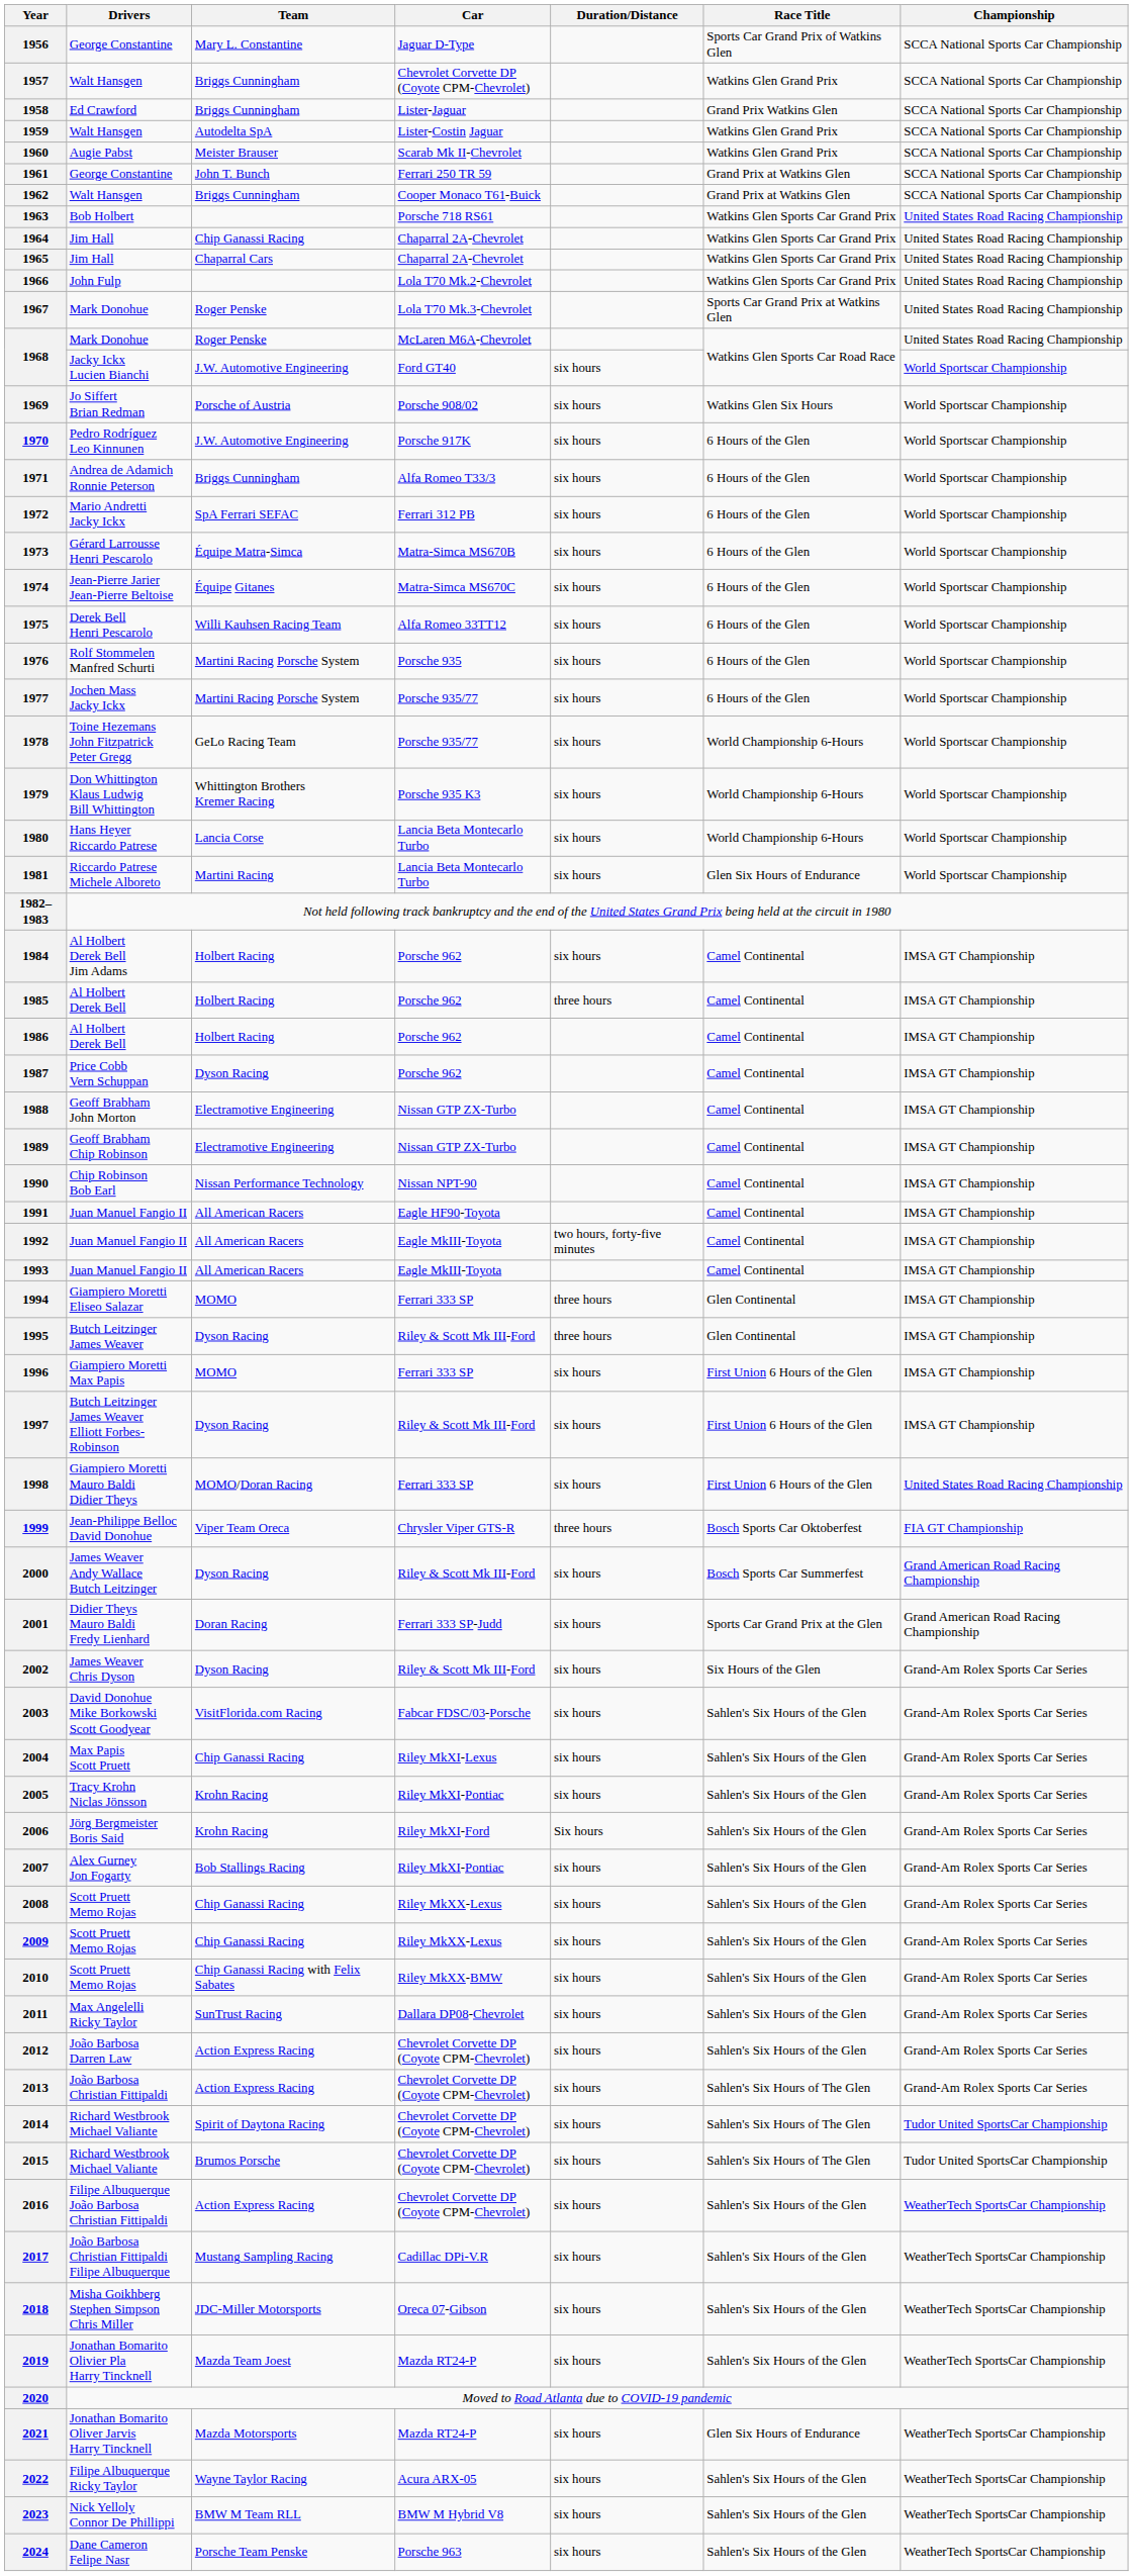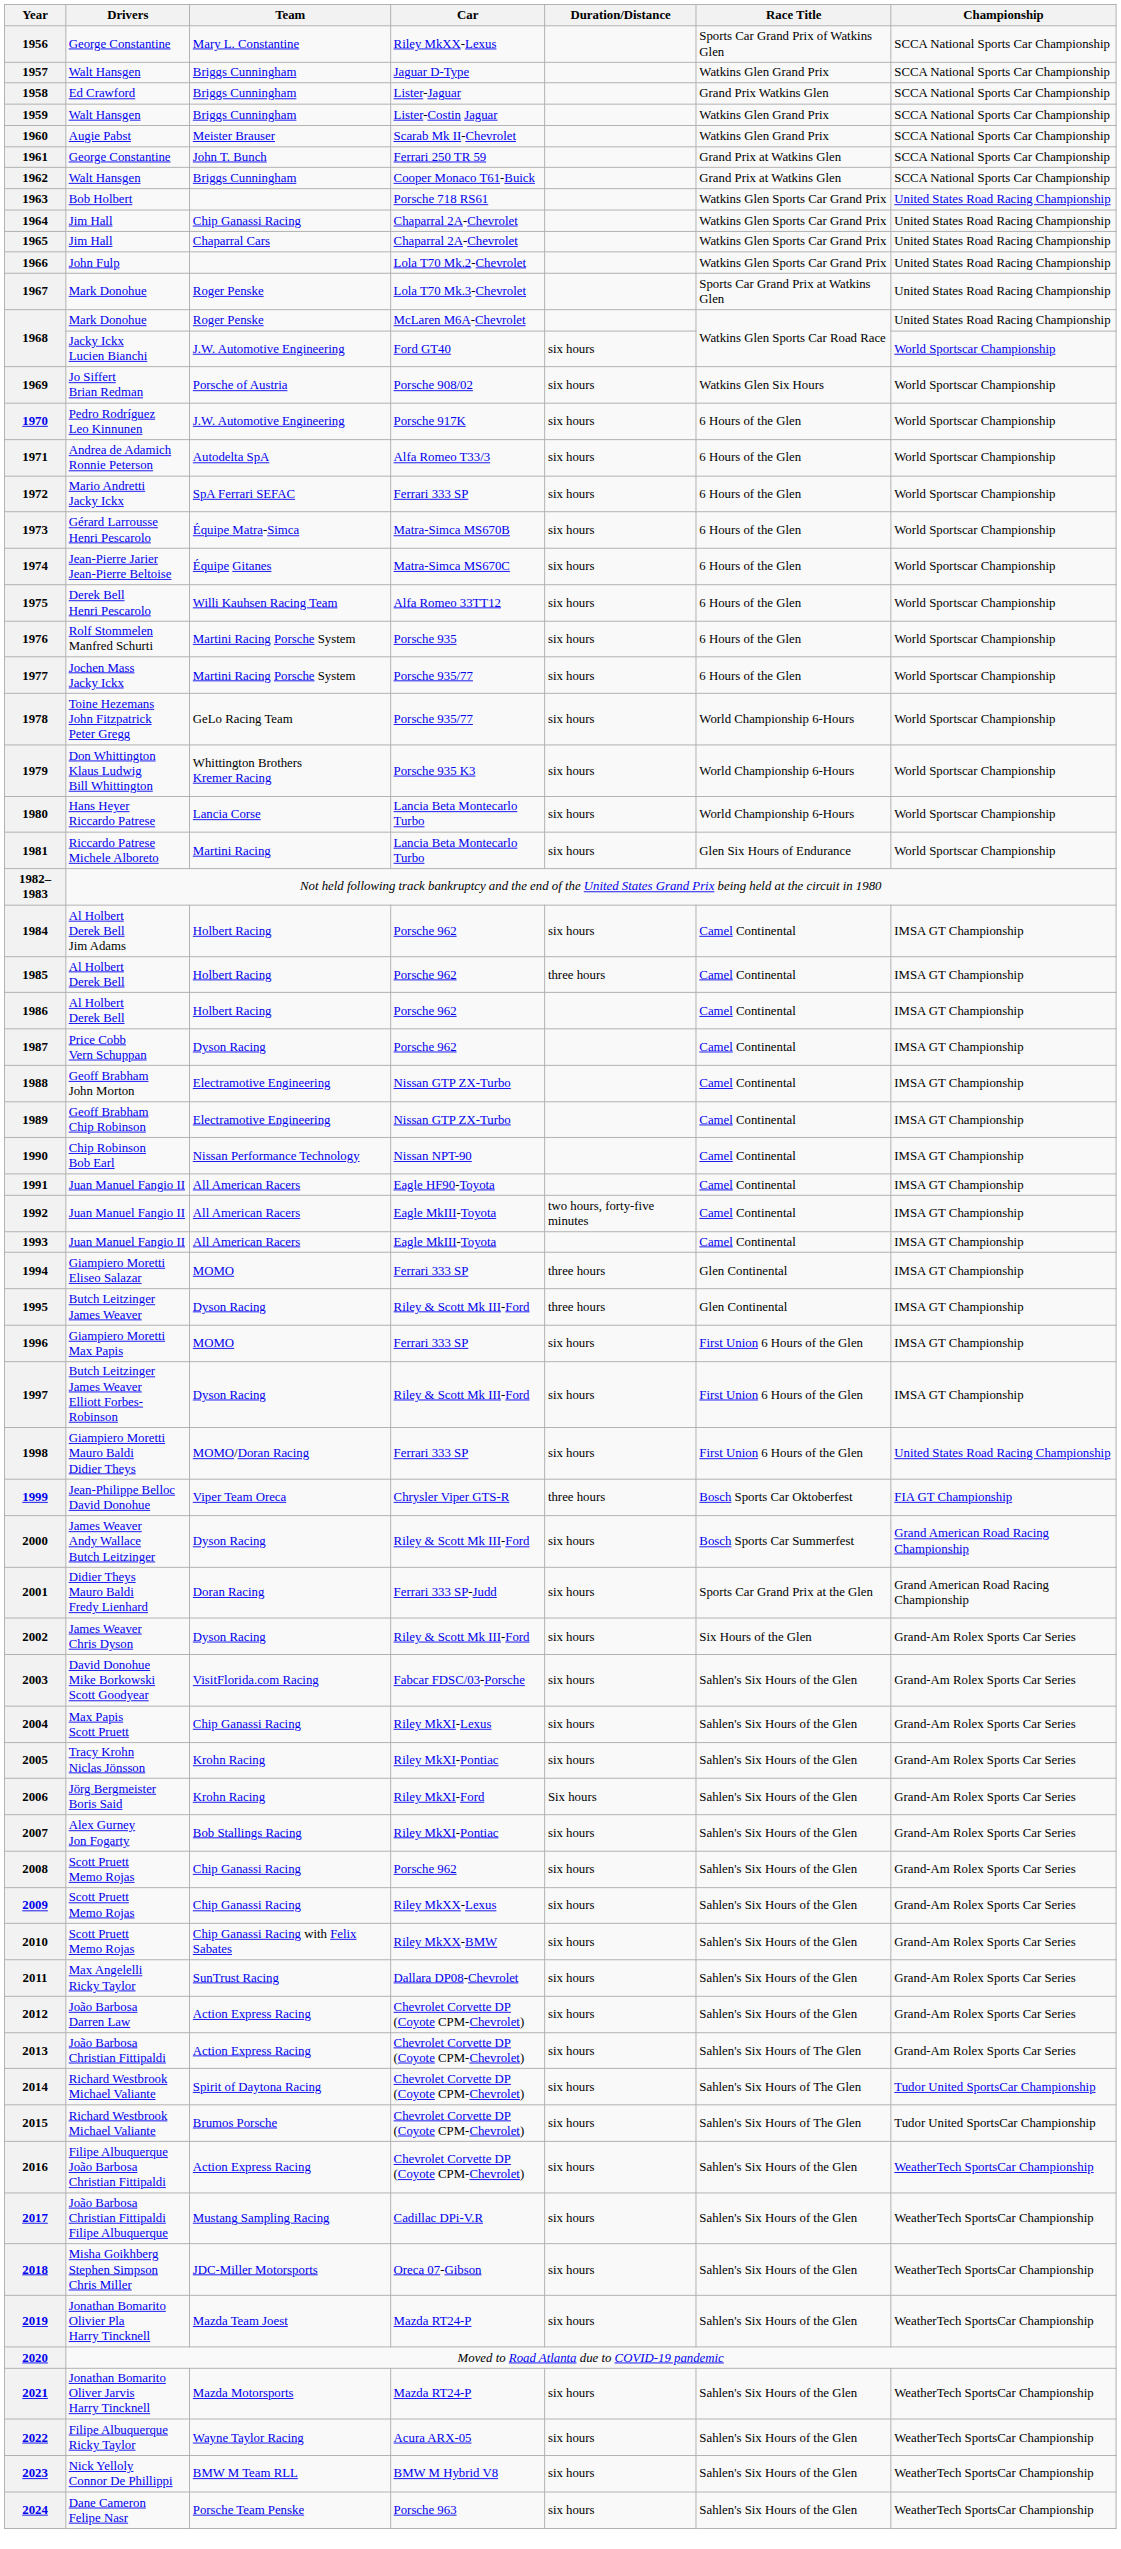1956 | Car: Jaguar D-Type -> Riley MkXX-Lexus
1957 | Car: Chevrolet Corvette DP (Coyote CPM-Chevrolet) -> Jaguar D-Type
1959 | Team: Autodelta SpA -> Briggs Cunningham
1971 | Team: Briggs Cunningham -> Autodelta SpA
1972 | Car: Ferrari 312 PB -> Ferrari 333 SP
2008 | Car: Riley MkXX-Lexus -> Porsche 962
2021 | Race Title: Glen Six Hours of Endurance -> Sahlen's Six Hours of the Glen
